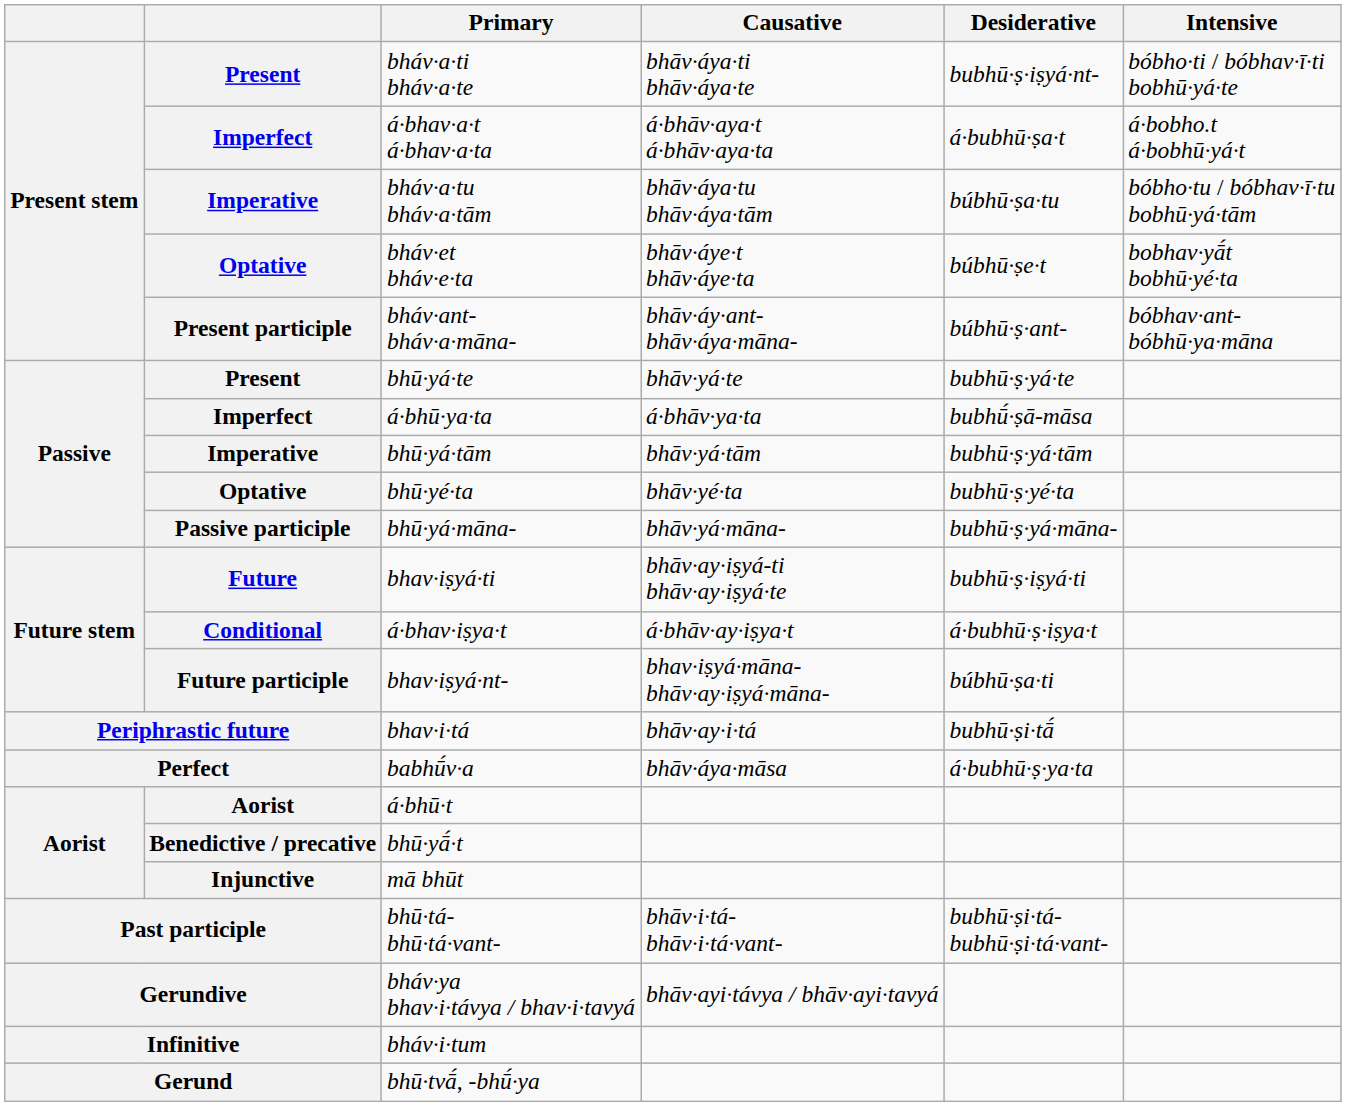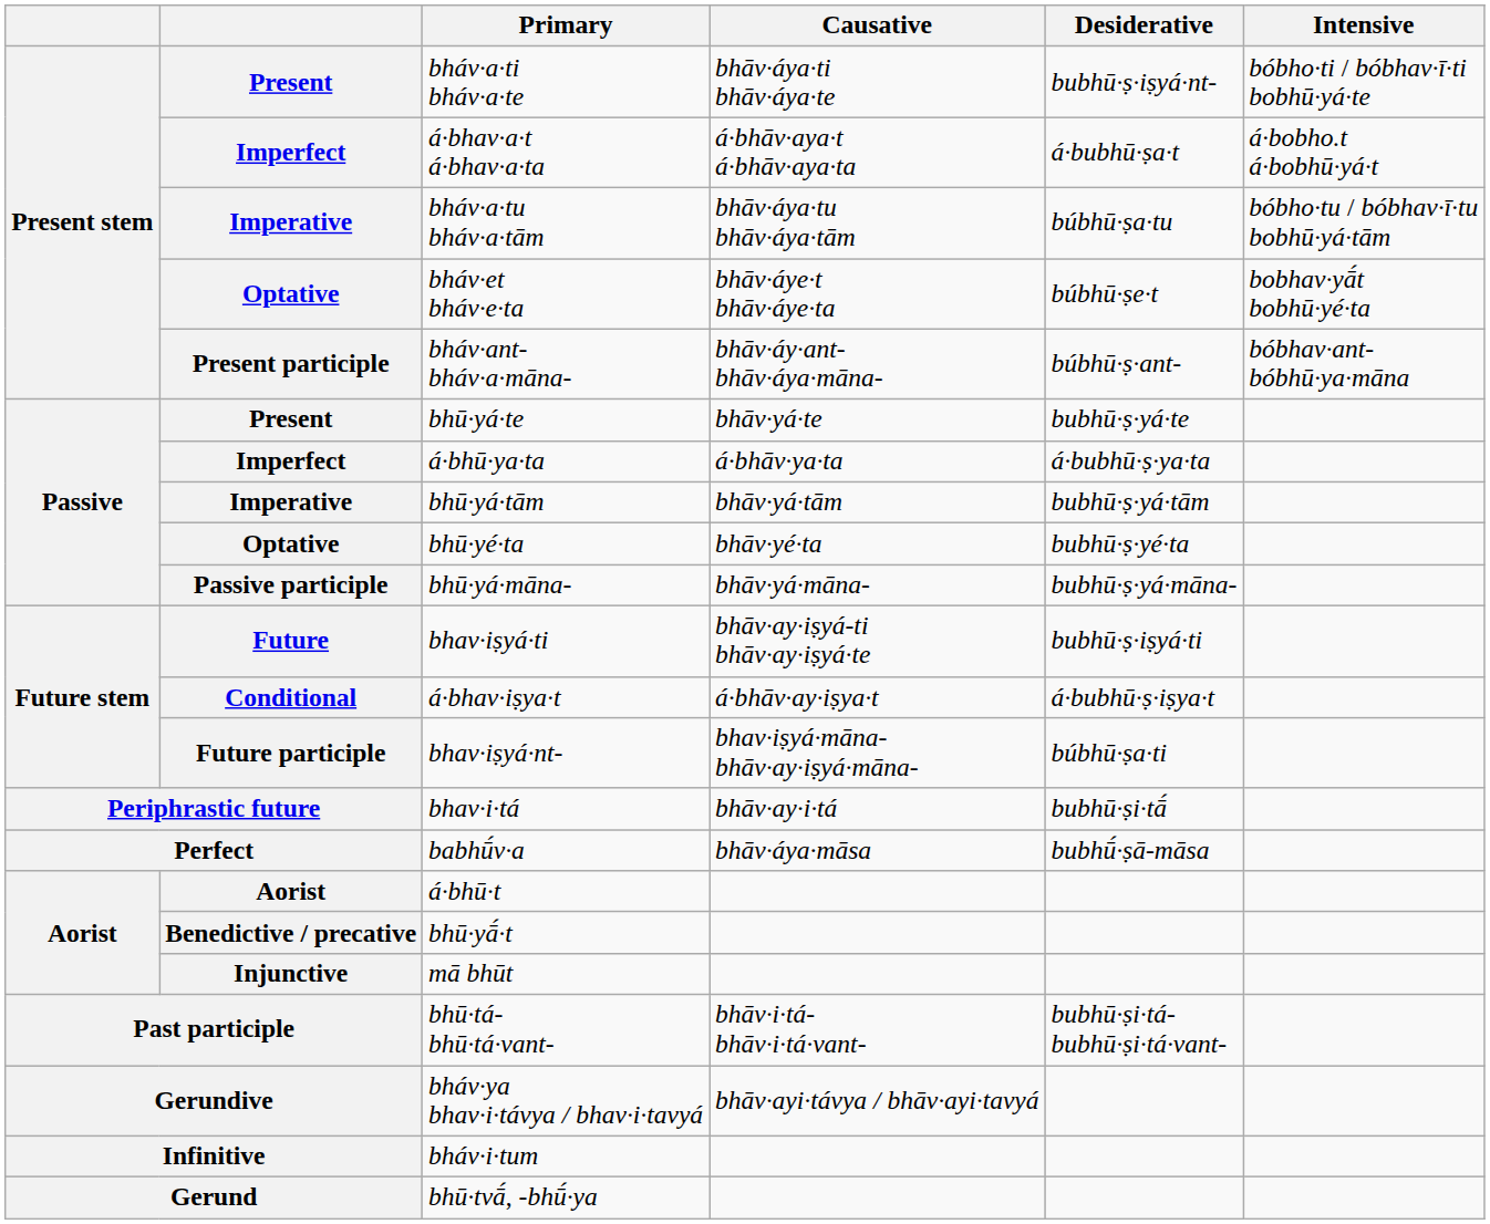á·bhū·ya·ta | Desiderative: bubhū́·ṣā-māsa -> á·bubhū·ṣ·ya·ta
babhū́v·a | Desiderative: á·bubhū·ṣ·ya·ta -> bubhū́·ṣā-māsa
